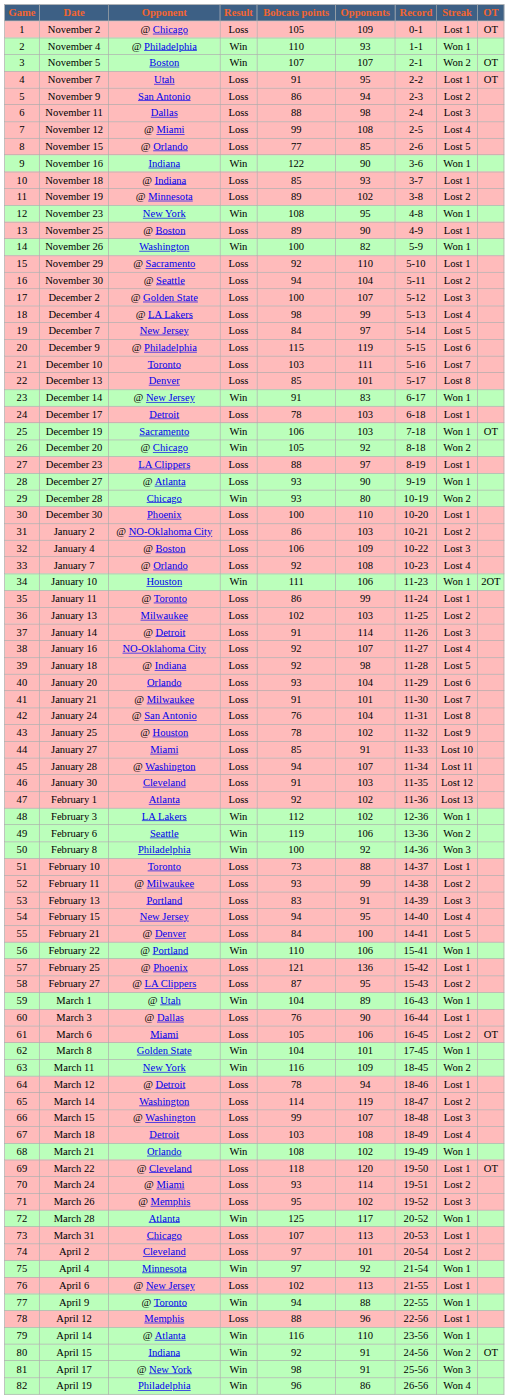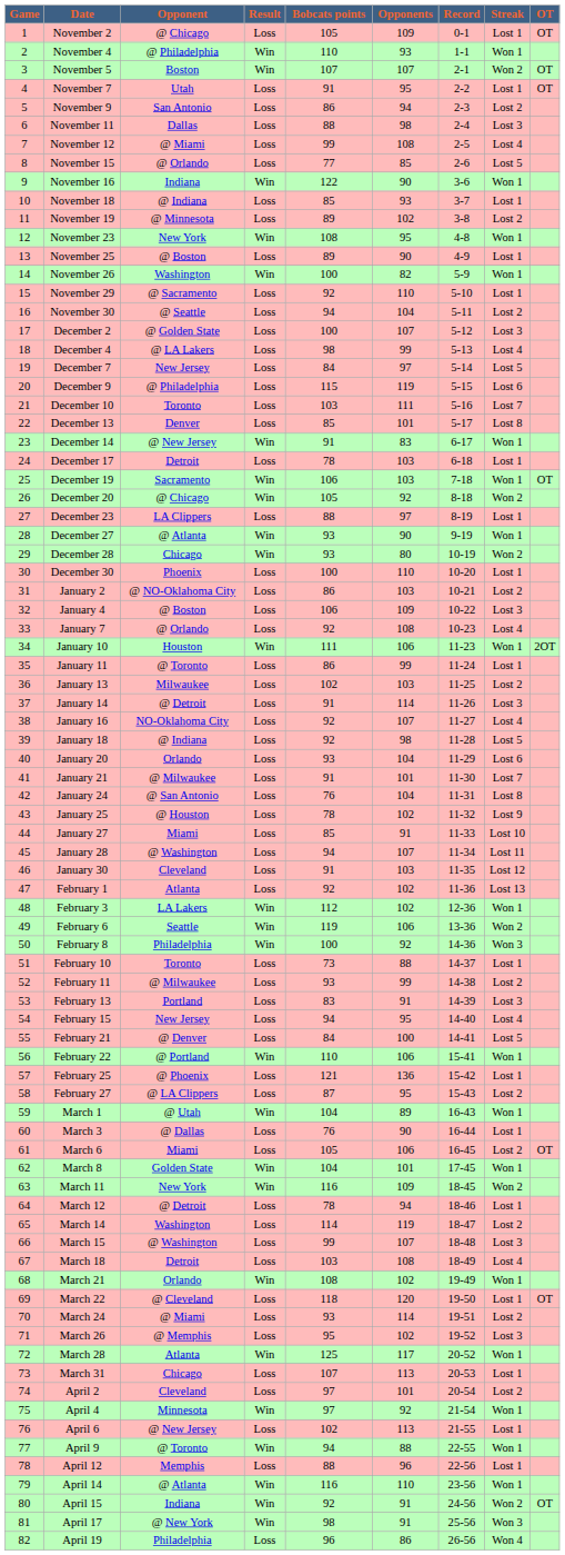December 27 | Result: Loss -> Win
April 19 | Result: Win -> Loss
